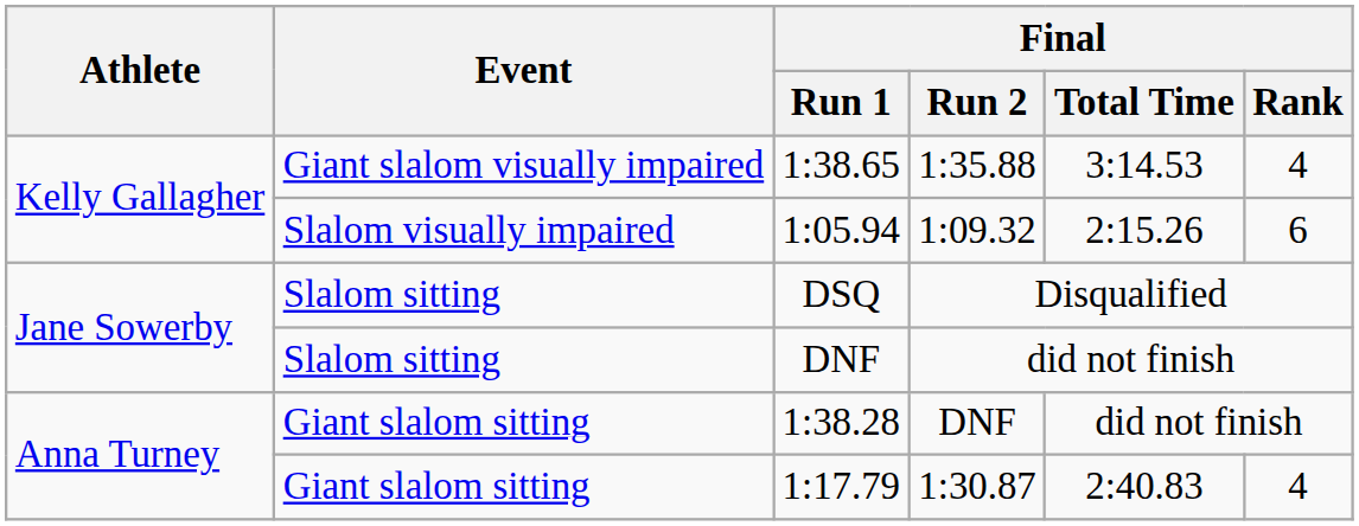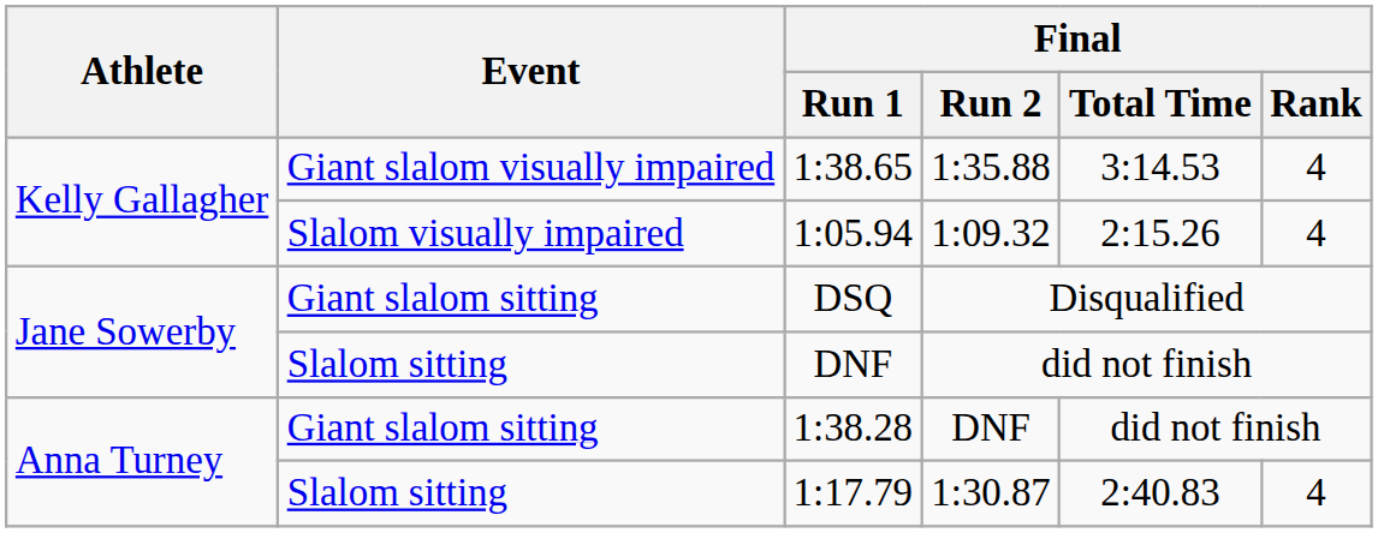1:09.32 | Final / Rank: 6 -> 4
Disqualified | Event: Slalom sitting -> Giant slalom sitting
1:30.87 | Event: Giant slalom sitting -> Slalom sitting
